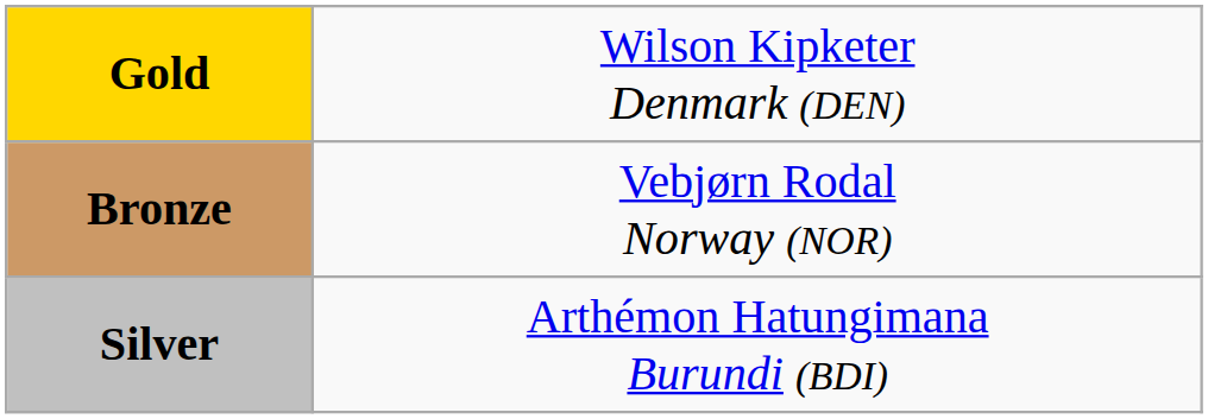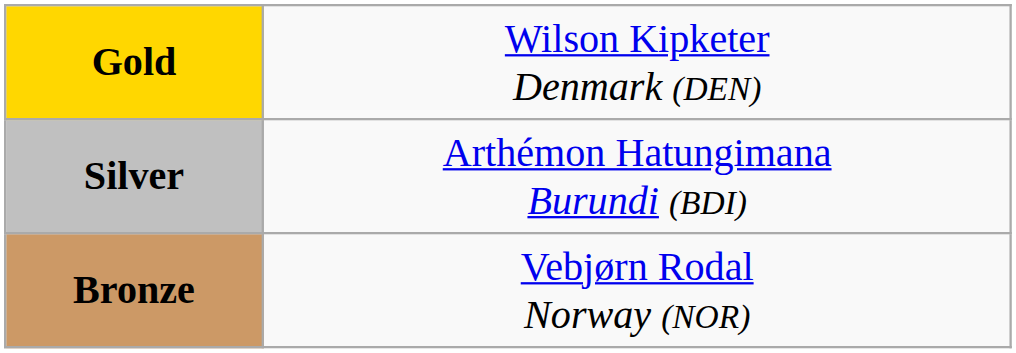rows swapped: Silver <-> Bronze
